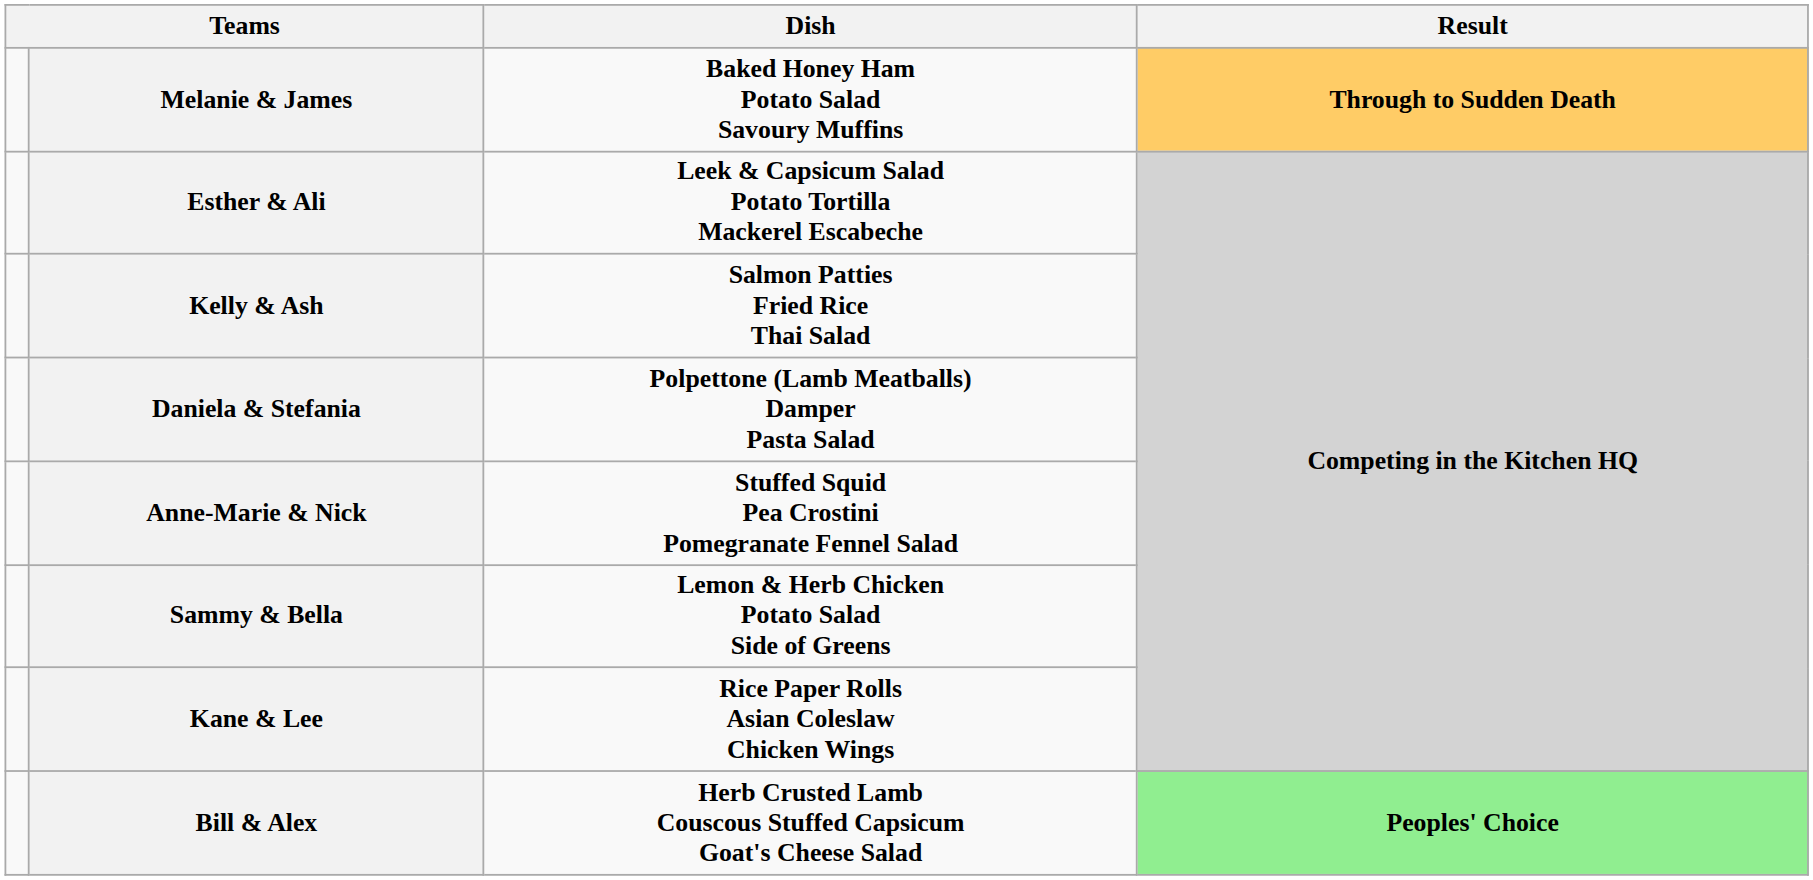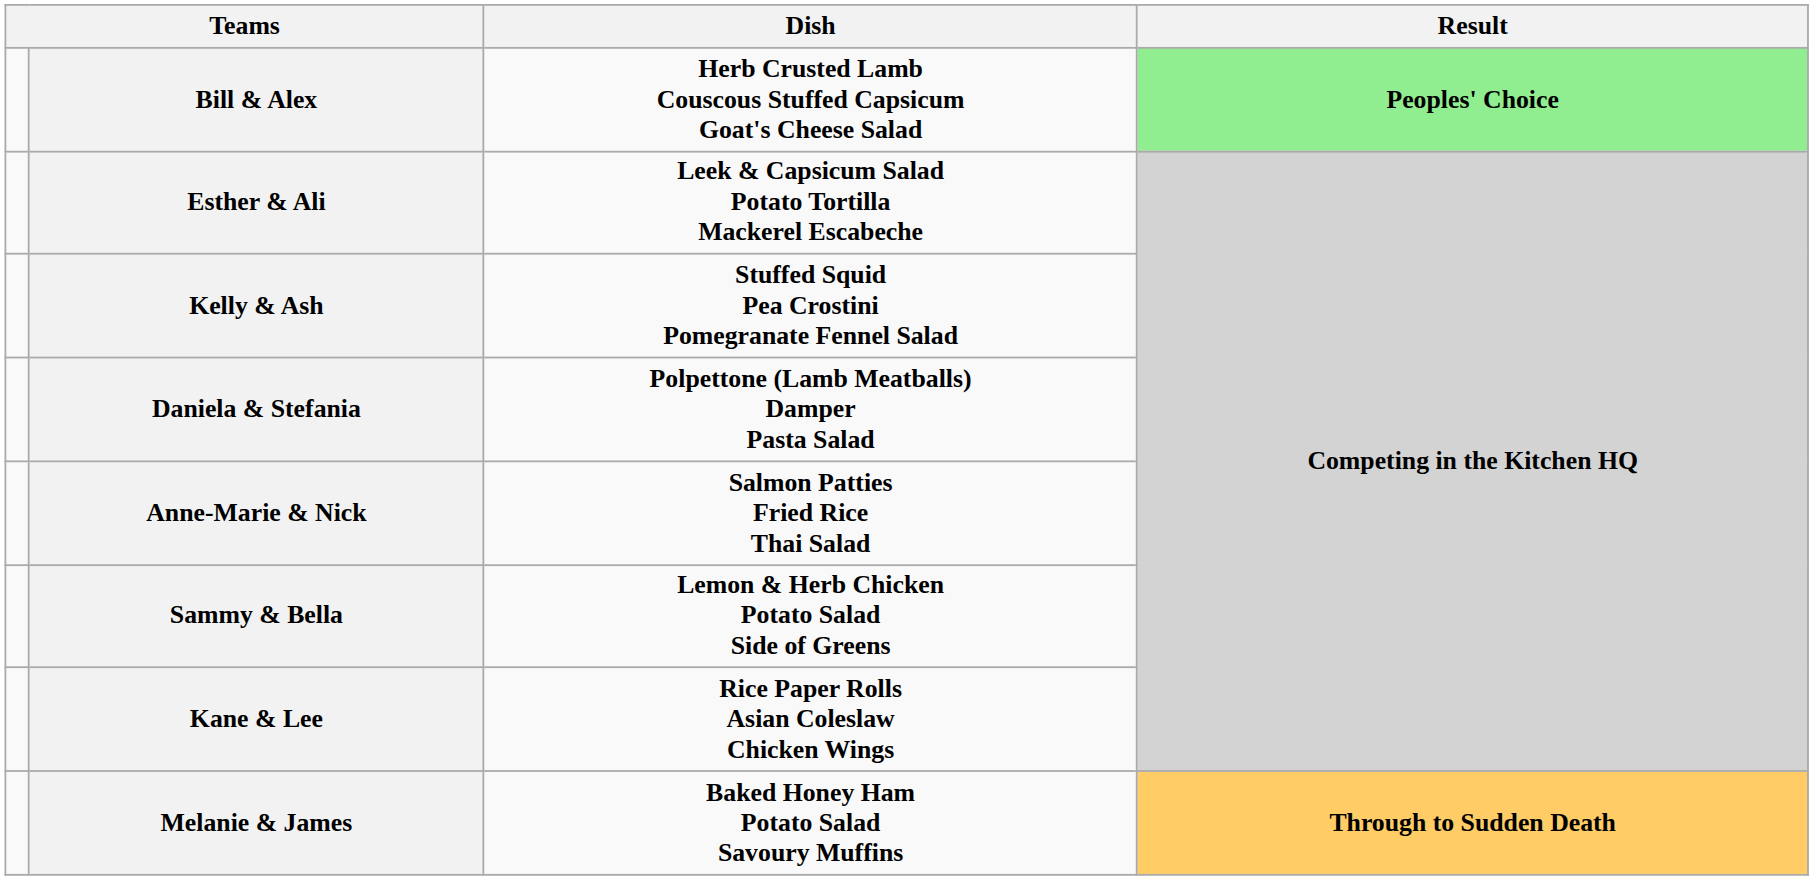rows swapped: Bill & Alex <-> Melanie & James
Kelly & Ash | Dish: Salmon Patties Fried Rice Thai Salad -> Stuffed Squid Pea Crostini Pomegranate Fennel Salad
Anne-Marie & Nick | Dish: Stuffed Squid Pea Crostini Pomegranate Fennel Salad -> Salmon Patties Fried Rice Thai Salad
